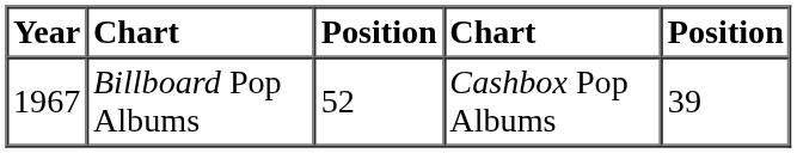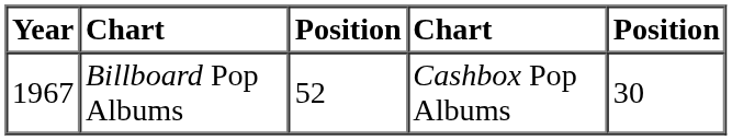Billboard Pop Albums | column 5: 39 -> 30
